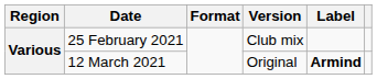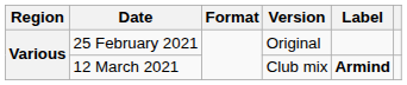25 February 2021 | Version: Club mix -> Original
12 March 2021 | Version: Original -> Club mix
